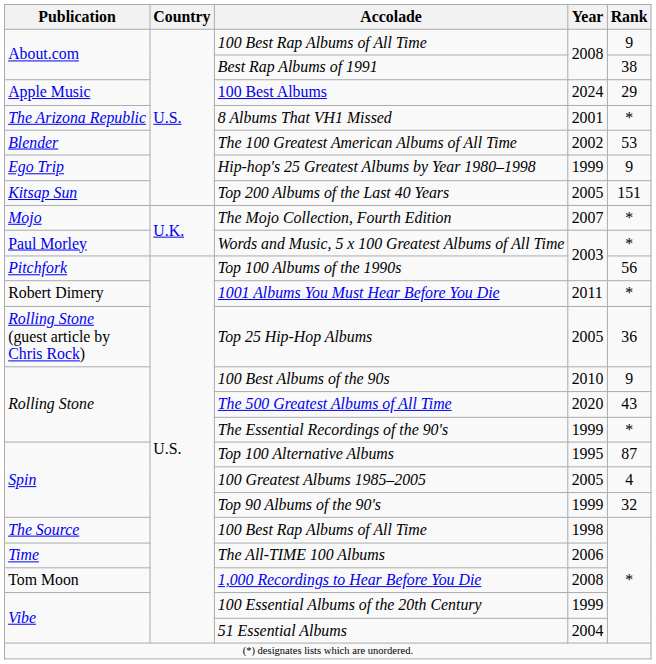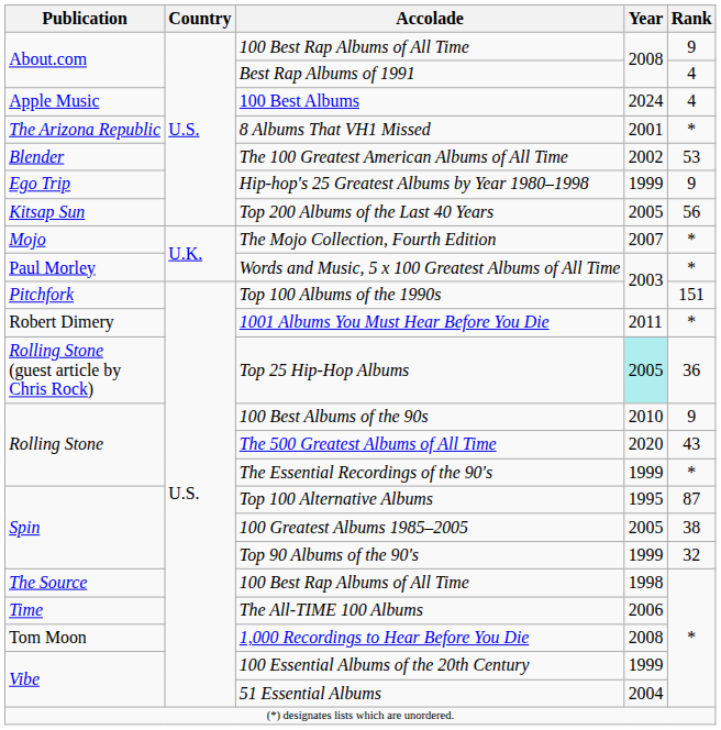Best Rap Albums of 1991 | Rank: 38 -> 4
100 Best Albums | Rank: 29 -> 4
Top 200 Albums of the Last 40 Years | Rank: 151 -> 56
Top 100 Albums of the 1990s | Rank: 56 -> 151
Top 25 Hip-Hop Albums | Year: no background -> paleturquoise background
100 Greatest Albums 1985–2005 | Rank: 4 -> 38
